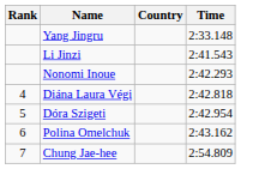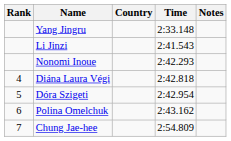+ column: Notes
